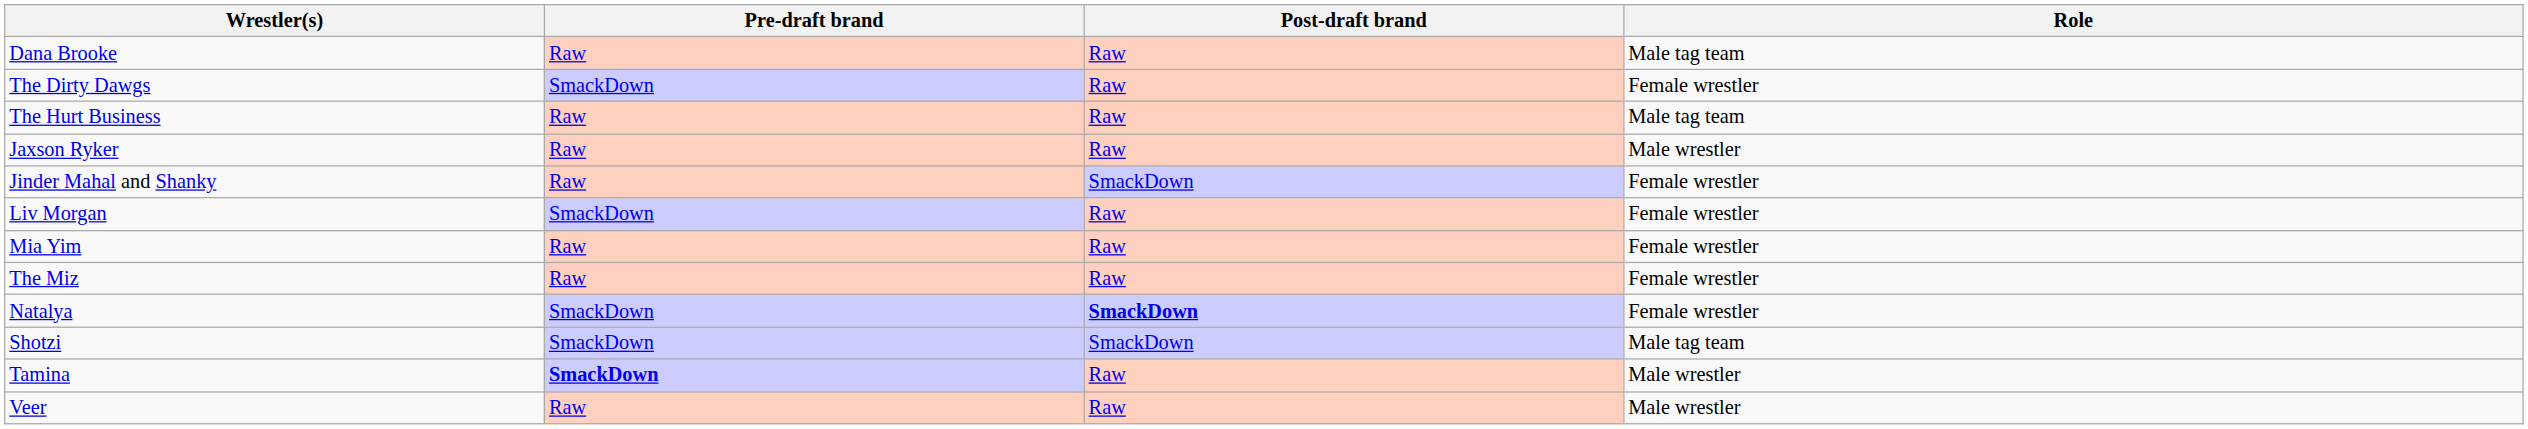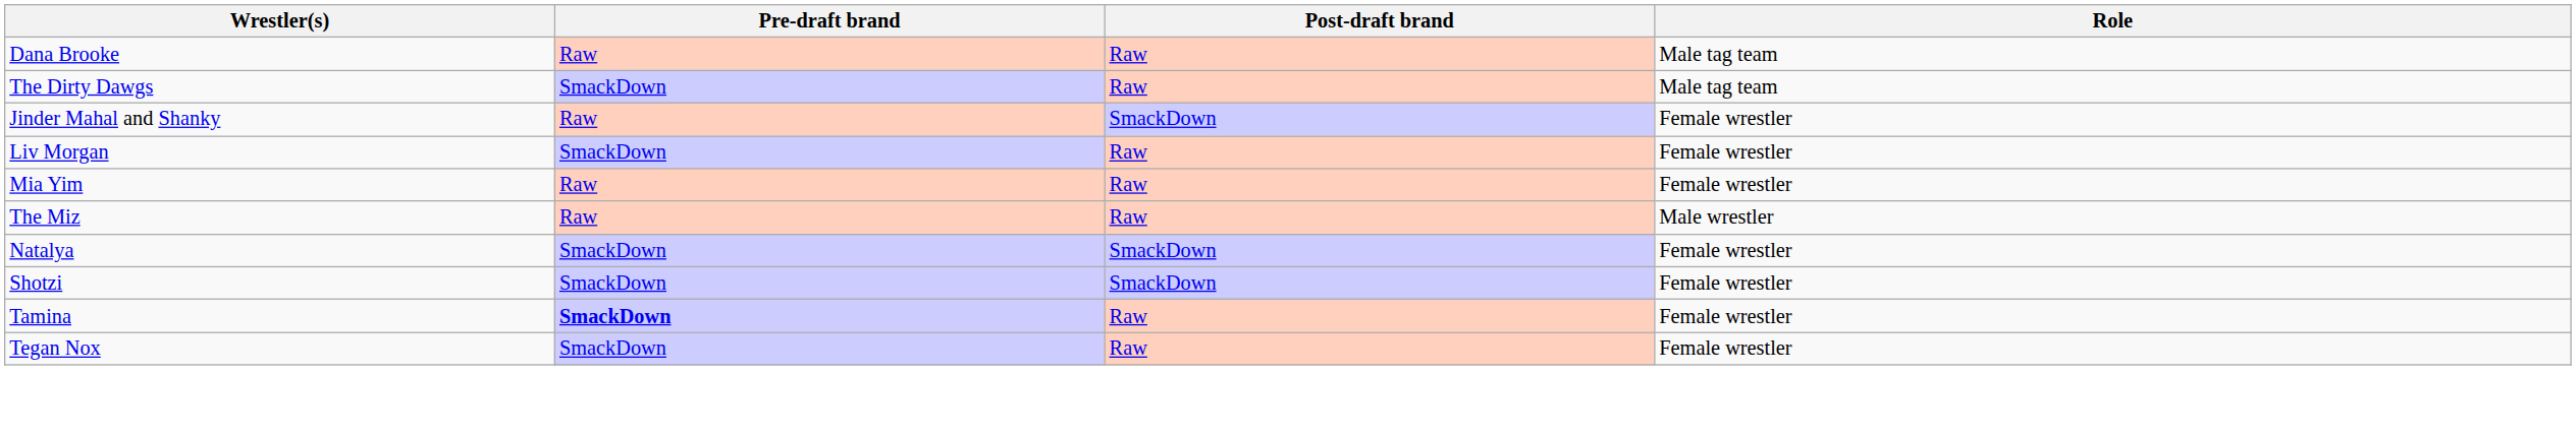The Dirty Dawgs | Role: Female wrestler -> Male tag team
- row: The Hurt Business | Raw | Raw | Male tag team
- row: Jaxson Ryker | Raw | Raw | Male wrestler
The Miz | Role: Female wrestler -> Male wrestler
Natalya | Post-draft brand: bold -> normal
Shotzi | Role: Male tag team -> Female wrestler
Tamina | Role: Male wrestler -> Female wrestler
+ row: Tegan Nox | SmackDown | Raw | Female wrestler
- row: Veer | Raw | Raw | Male wrestler
